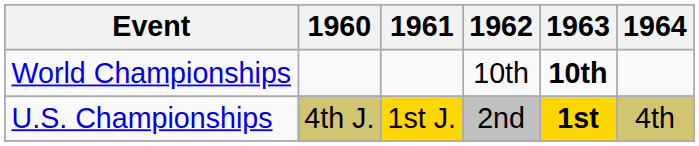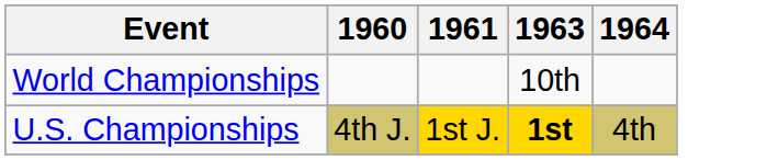- column: 1962 | 10th | 2nd
World Championships | 1963: bold -> normal
